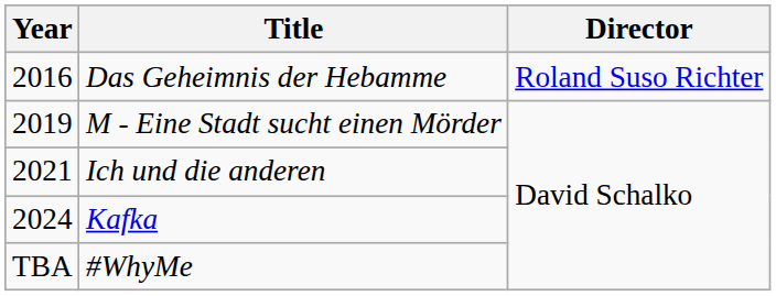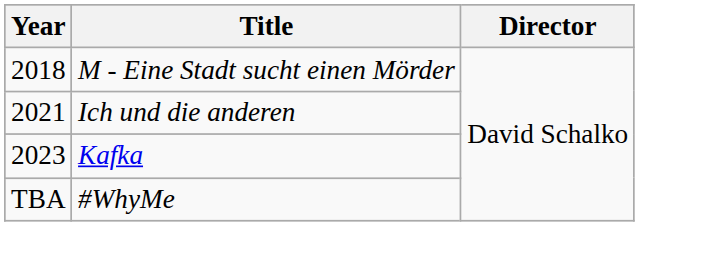- row: 2016 | Das Geheimnis der Hebamme | Roland Suso Richter
M - Eine Stadt sucht einen Mörder | Year: 2019 -> 2018
Kafka | Year: 2024 -> 2023
